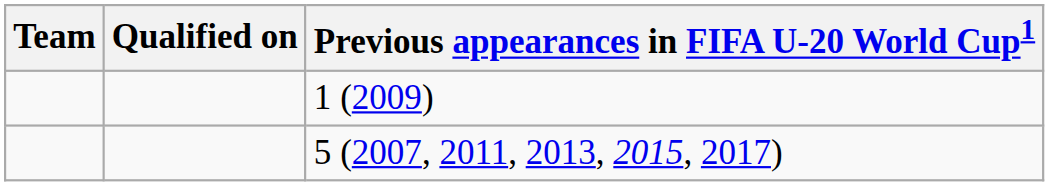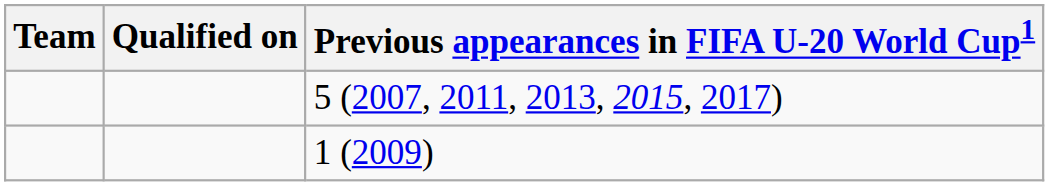rows swapped: 5 (2007, 2011, 2013, 2015, 2017) <-> 1 (2009)
